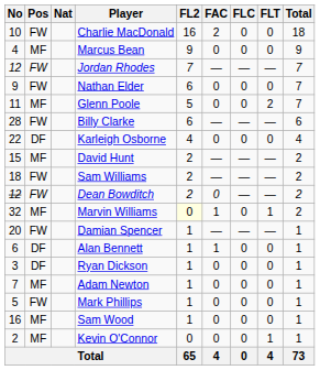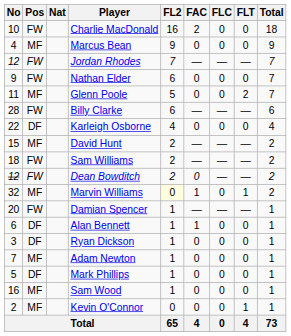Mark Phillips | Pos: FW -> DF
